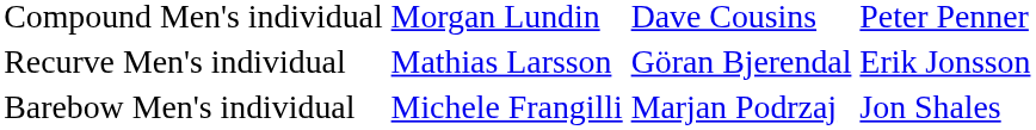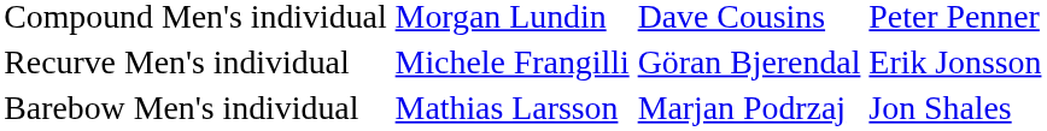Recurve Men's individual | column 2: Mathias Larsson -> Michele Frangilli
Barebow Men's individual | column 2: Michele Frangilli -> Mathias Larsson
